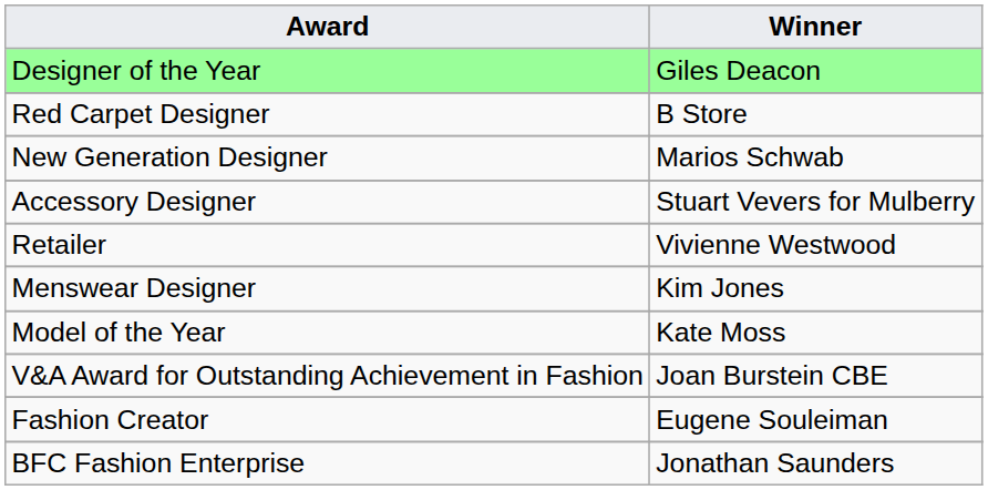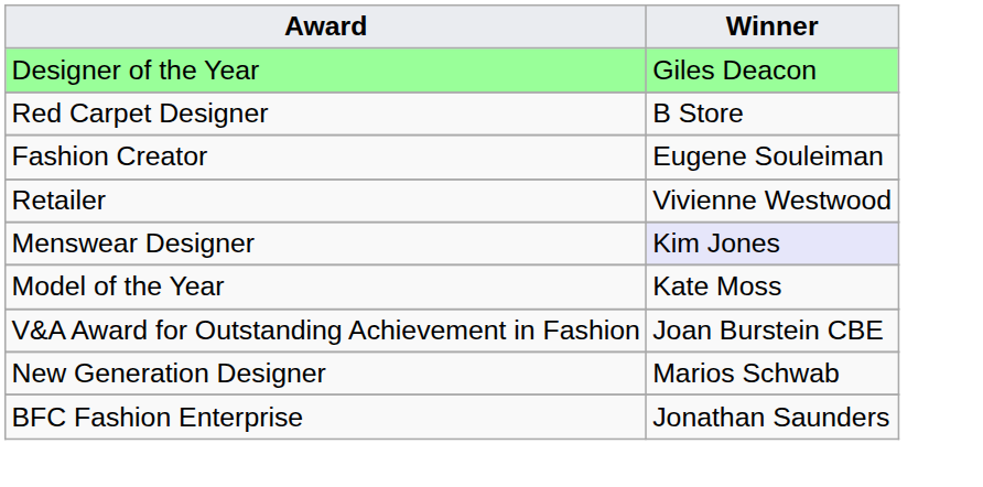rows swapped: New Generation Designer <-> Fashion Creator
- row: Accessory Designer | Stuart Vevers for Mulberry
Menswear Designer | Winner: no background -> lavender background
